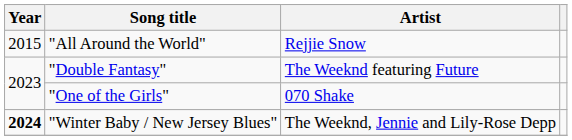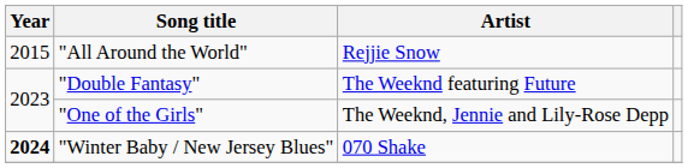"One of the Girls" | Artist: 070 Shake -> The Weeknd, Jennie and Lily-Rose Depp
"Winter Baby / New Jersey Blues" | Artist: The Weeknd, Jennie and Lily-Rose Depp -> 070 Shake
